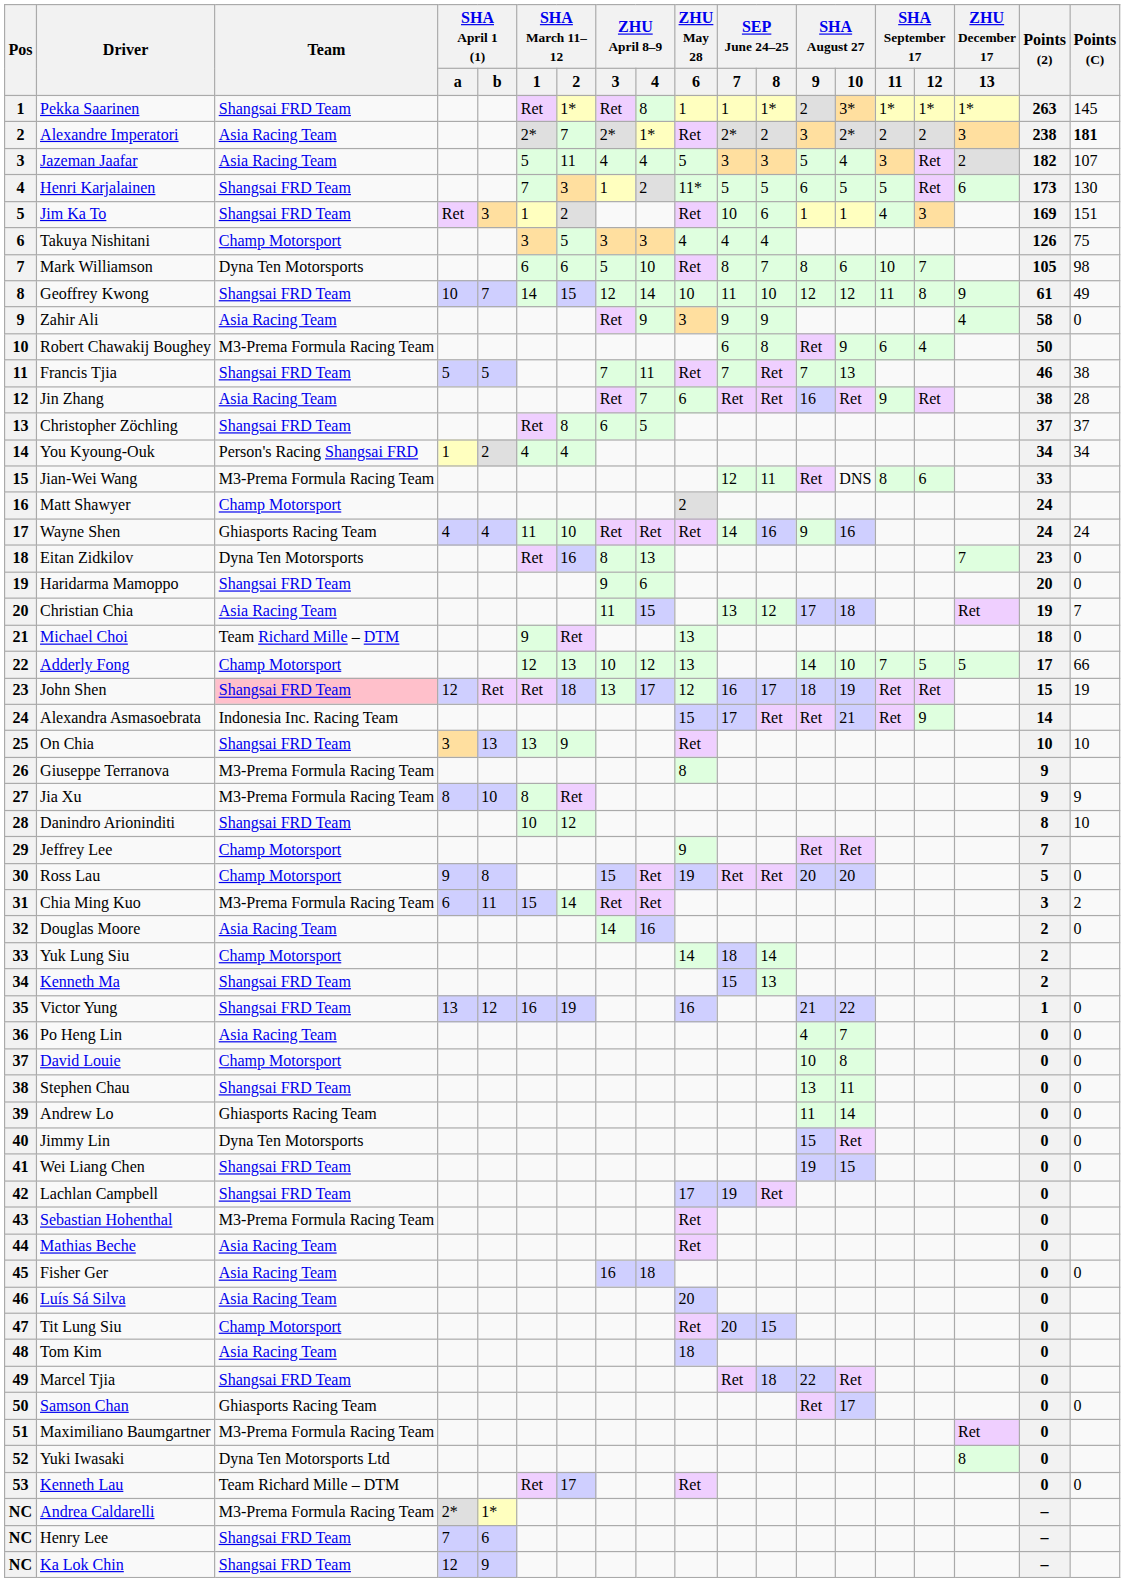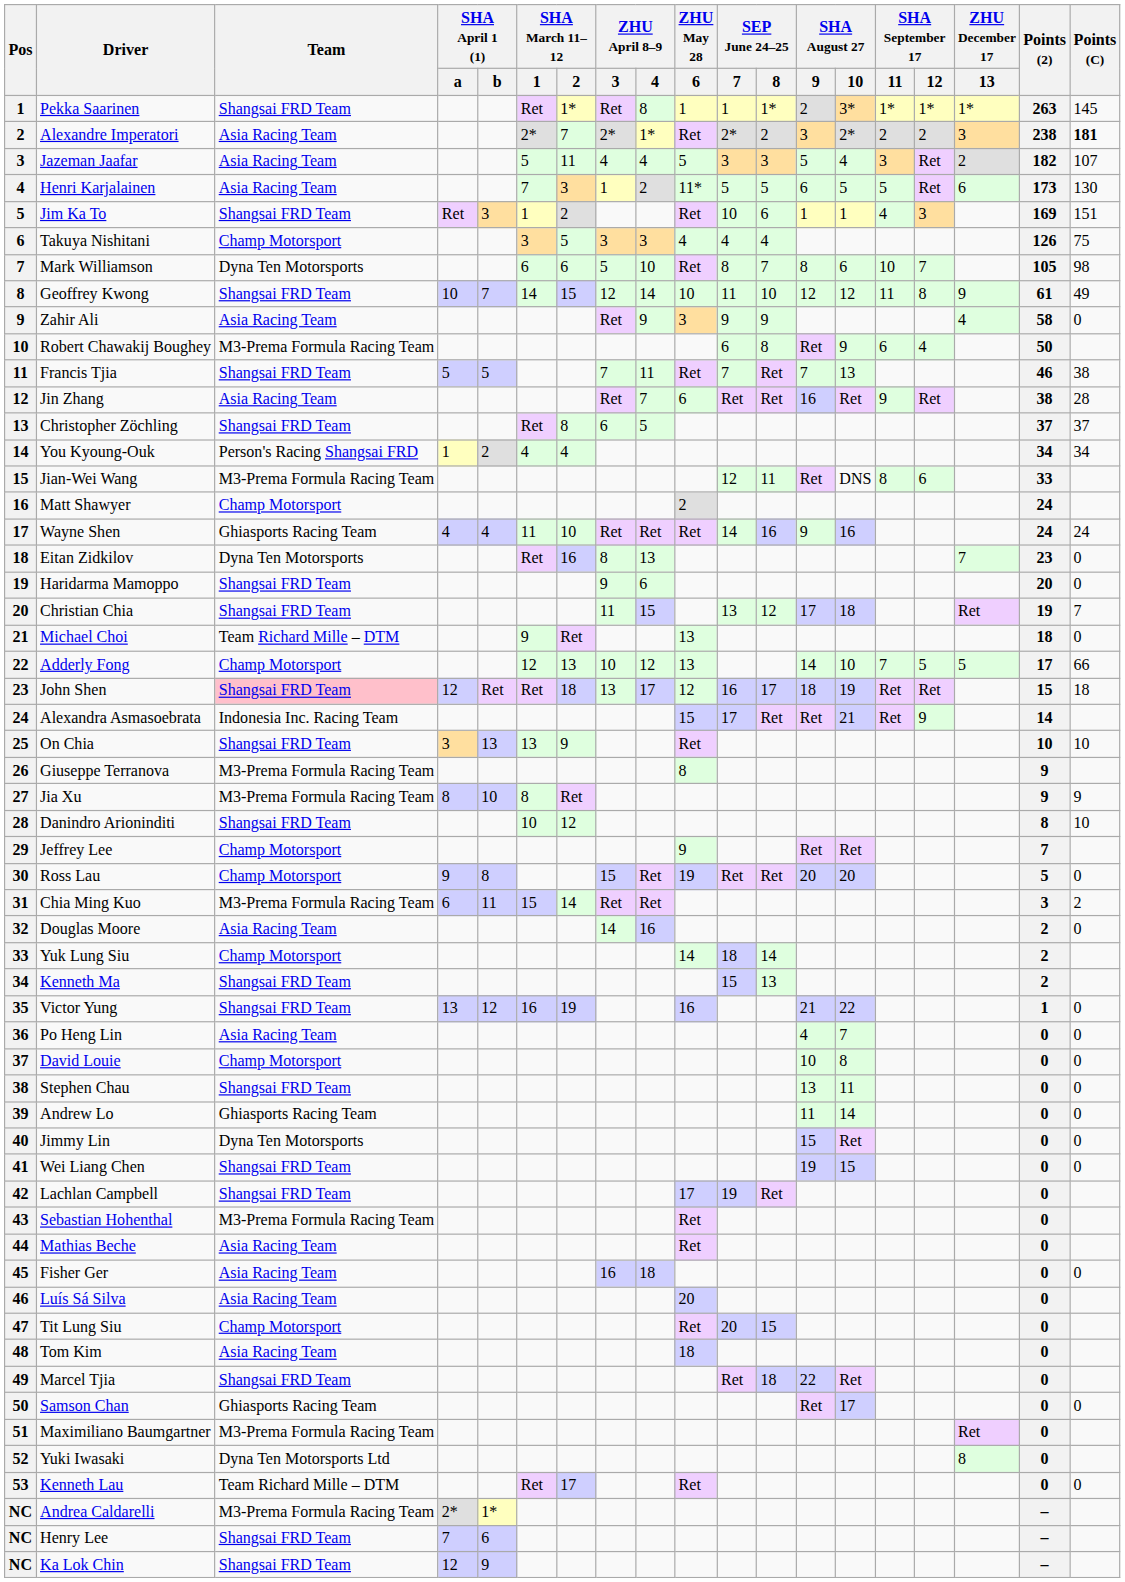Henri Karjalainen | Team: Shangsai FRD Team -> Asia Racing Team
Christian Chia | Team: Asia Racing Team -> Shangsai FRD Team
John Shen | Points (C): 19 -> 18
